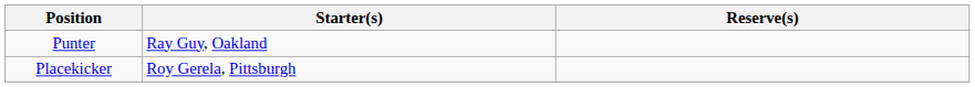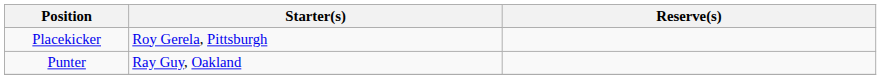rows swapped: Punter <-> Placekicker
